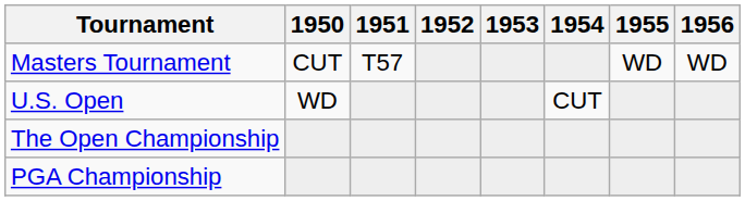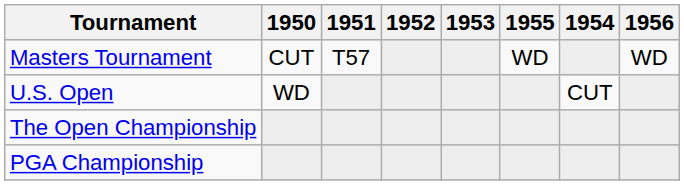columns swapped: 1954 <-> 1955
